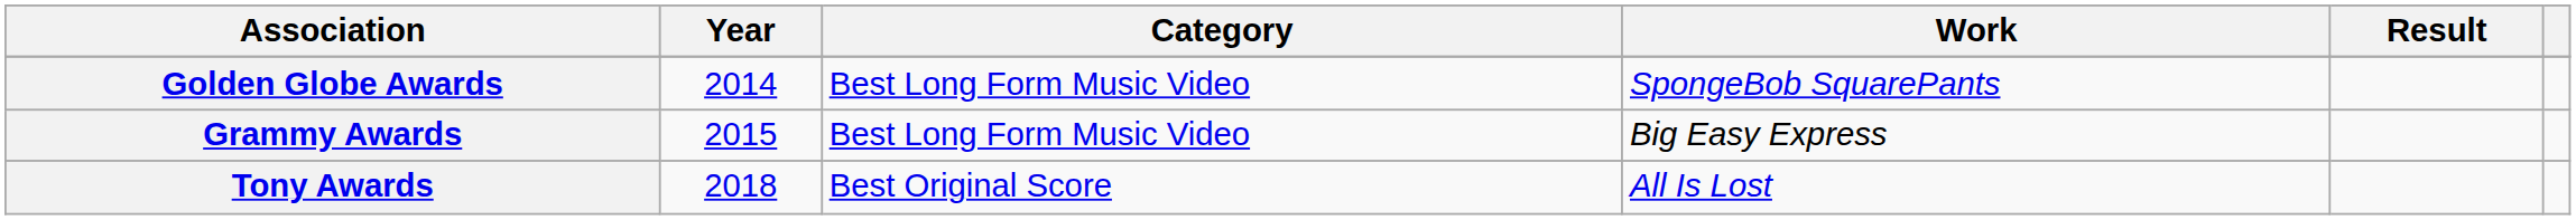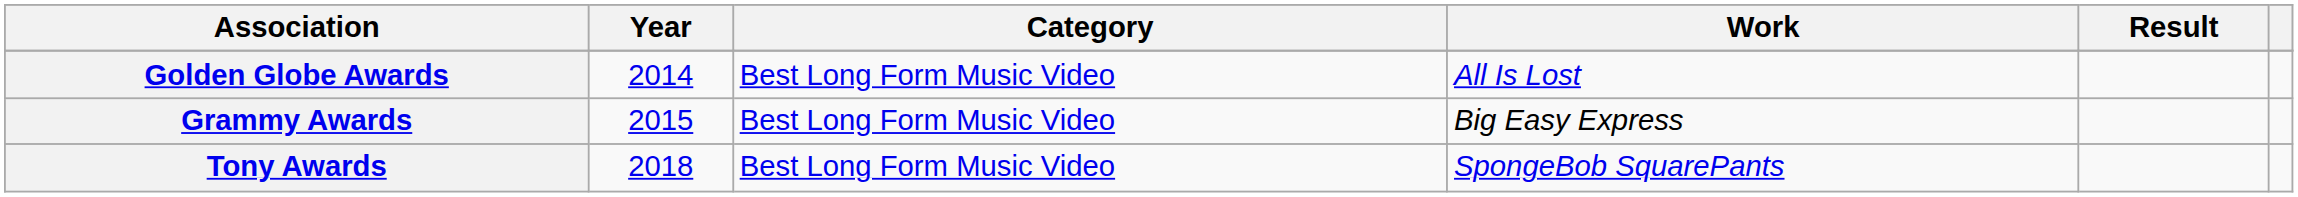Golden Globe Awards | Work: SpongeBob SquarePants -> All Is Lost
Tony Awards | Category: Best Original Score -> Best Long Form Music Video
Tony Awards | Work: All Is Lost -> SpongeBob SquarePants
